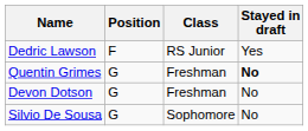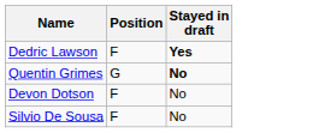- column: Class | RS Junior | Freshman | Freshman | Sophomore
Dedric Lawson | Stayed in draft: normal -> bold
Devon Dotson | Position: G -> F
Silvio De Sousa | Position: G -> F
